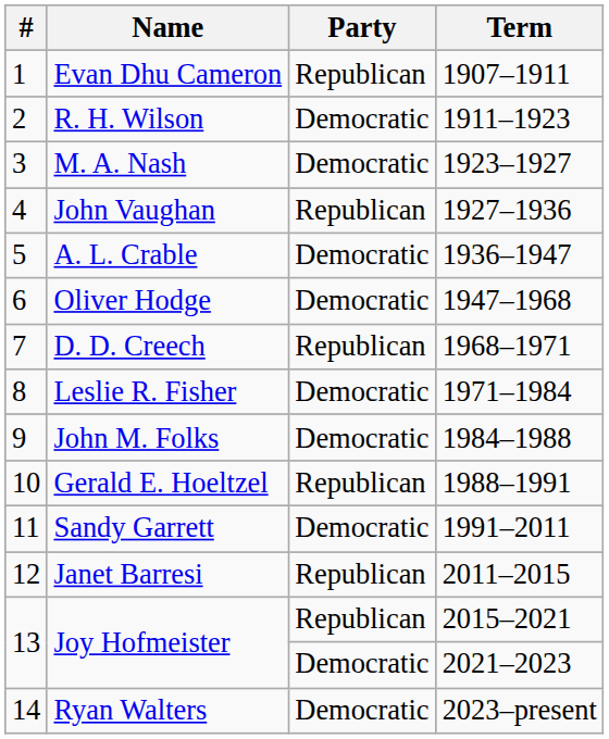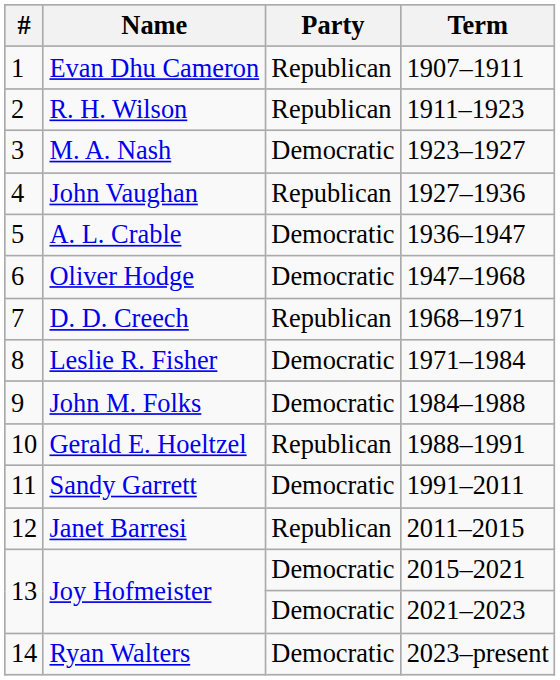R. H. Wilson | Party: Democratic -> Republican
Joy Hofmeister / 2015–2021 | Party: Republican -> Democratic
